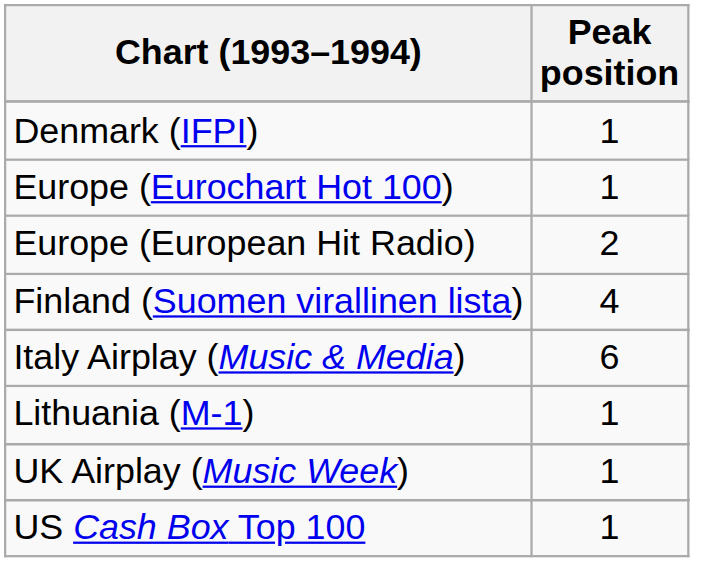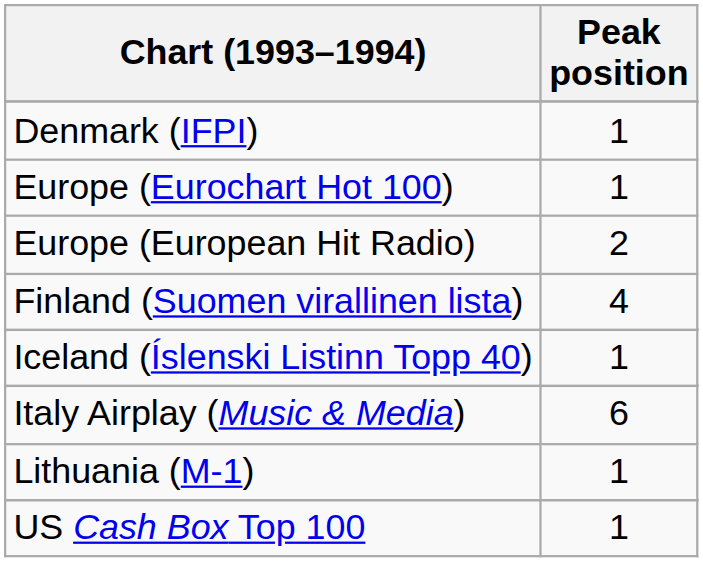+ row: Iceland (Íslenski Listinn Topp 40) | 1
- row: UK Airplay (Music Week) | 1
